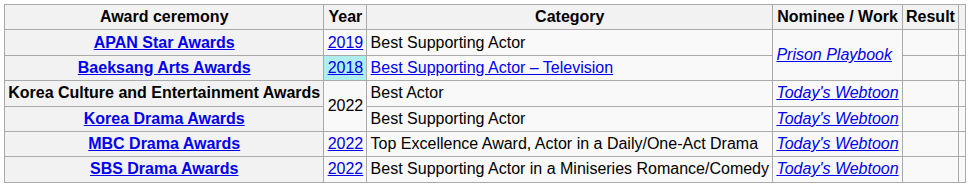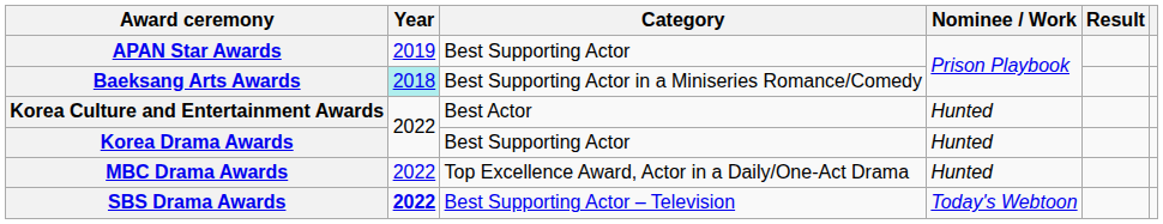Baeksang Arts Awards | Category: Best Supporting Actor – Television -> Best Supporting Actor in a Miniseries Romance/Comedy
Korea Culture and Entertainment Awards | Nominee / Work: Today's Webtoon -> Hunted
Korea Drama Awards | Nominee / Work: Today's Webtoon -> Hunted
MBC Drama Awards | Nominee / Work: Today's Webtoon -> Hunted
SBS Drama Awards | Year: normal -> bold
SBS Drama Awards | Category: Best Supporting Actor in a Miniseries Romance/Comedy -> Best Supporting Actor – Television
